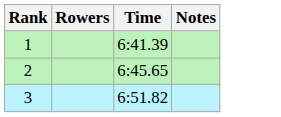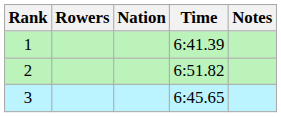+ column: Nation
2 | Time: 6:45.65 -> 6:51.82
3 | Time: 6:51.82 -> 6:45.65
